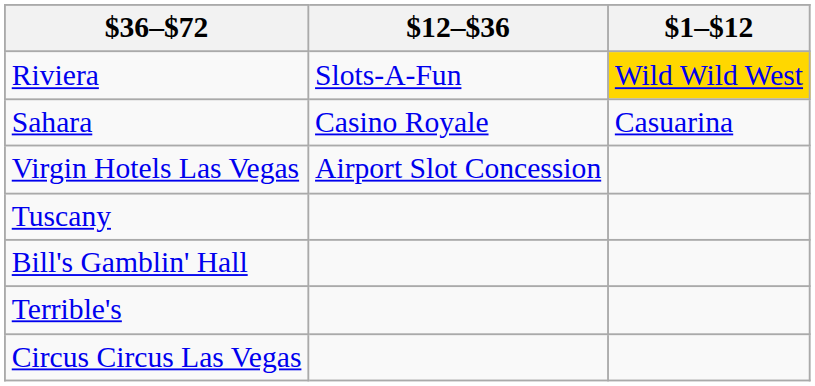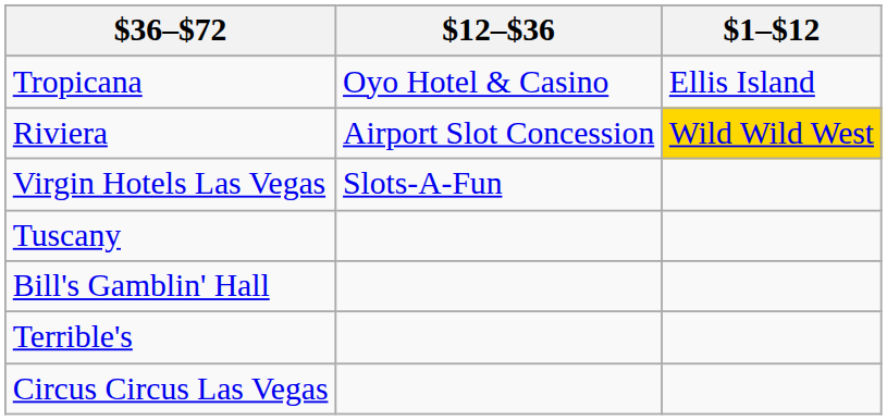+ row: Tropicana | Oyo Hotel & Casino | Ellis Island
Riviera | $12–$36: Slots-A-Fun -> Airport Slot Concession
- row: Sahara | Casino Royale | Casuarina
Virgin Hotels Las Vegas | $12–$36: Airport Slot Concession -> Slots-A-Fun
